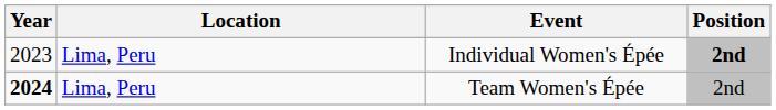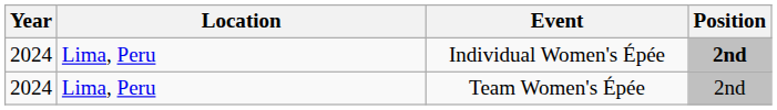Individual Women's Épée | Year: 2023 -> 2024
Team Women's Épée | Year: bold -> normal
